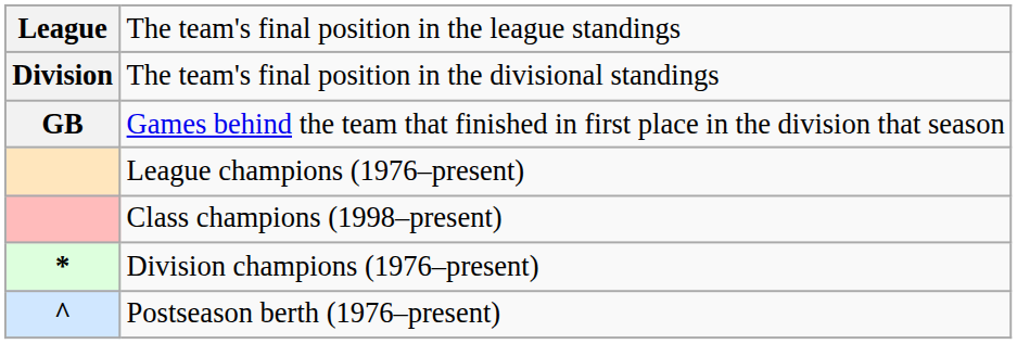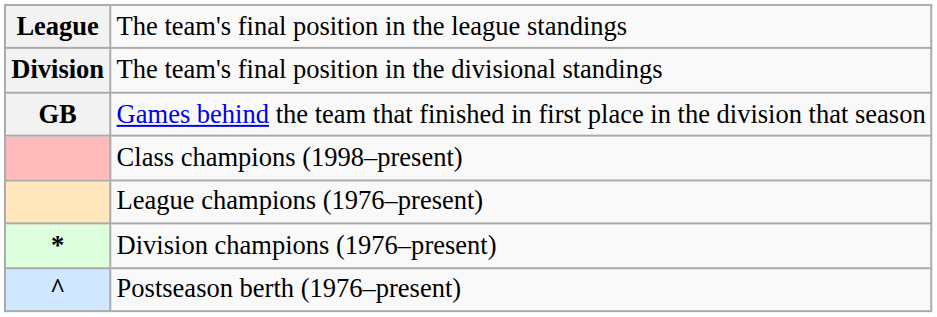rows swapped: Class champions (1998–present) <-> League champions (1976–present)
